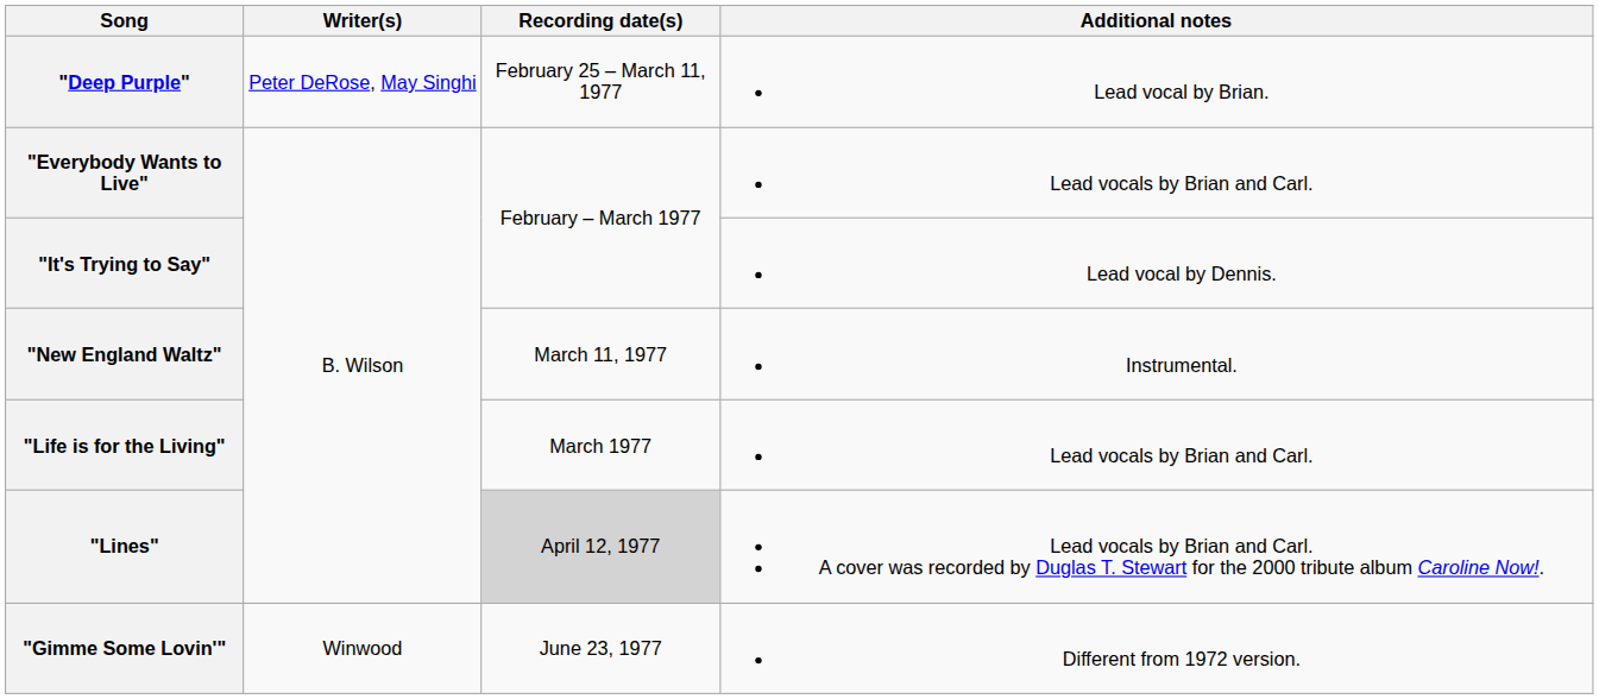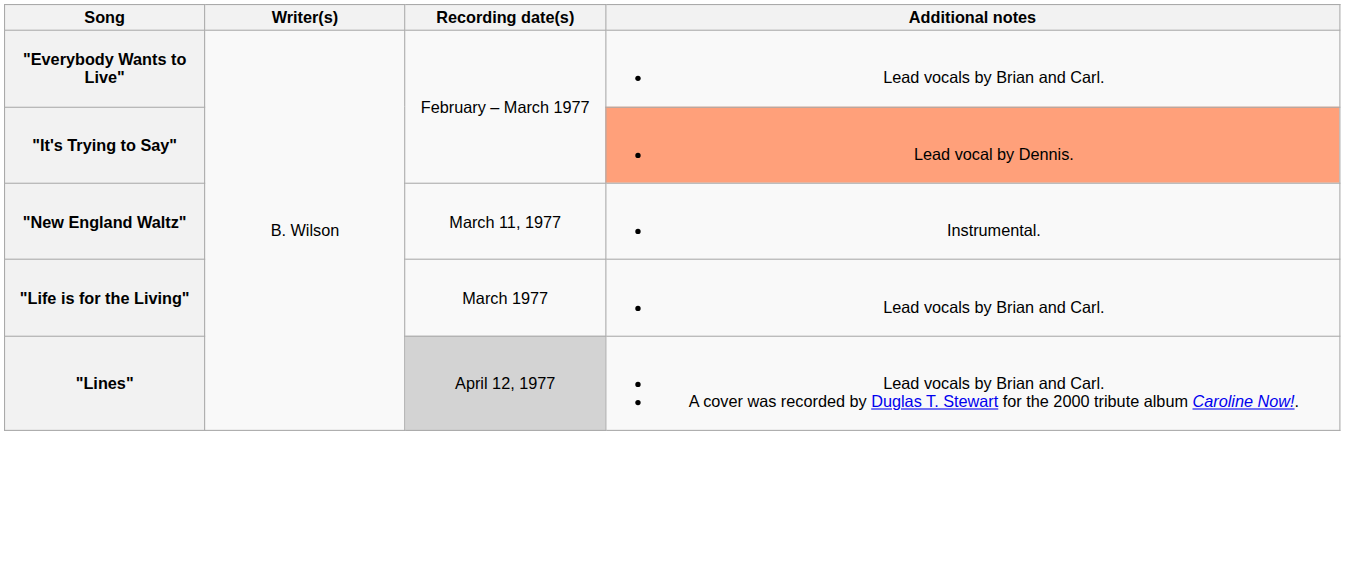- row: "Deep Purple" | Peter DeRose, May Singhi | February 25 – March 11, 1977 | Lead vocal by Brian.
"It's Trying to Say" | Additional notes: no background -> lightsalmon background
- row: "Gimme Some Lovin'" | Winwood | June 23, 1977 | Different from 1972 version.
